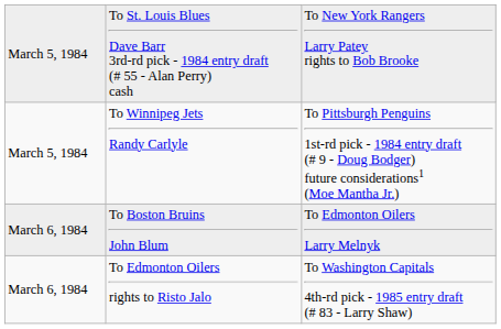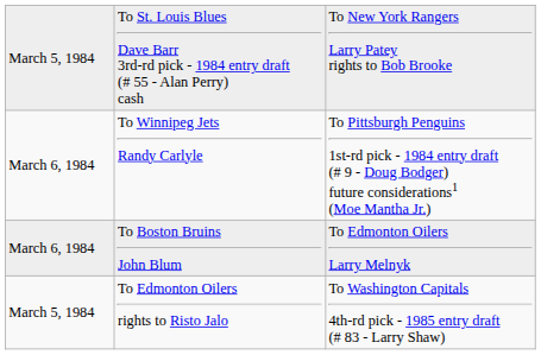To Winnipeg Jets Randy Carlyle | column 1: March 5, 1984 -> March 6, 1984
To Edmonton Oilers rights to Risto Jalo | column 1: March 6, 1984 -> March 5, 1984
